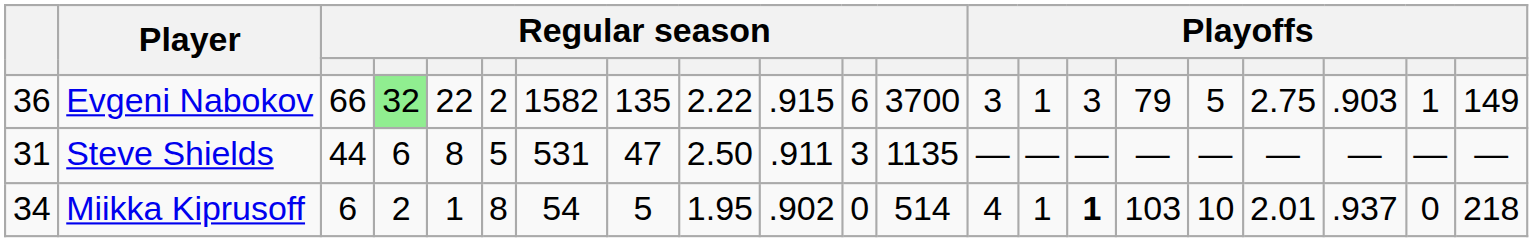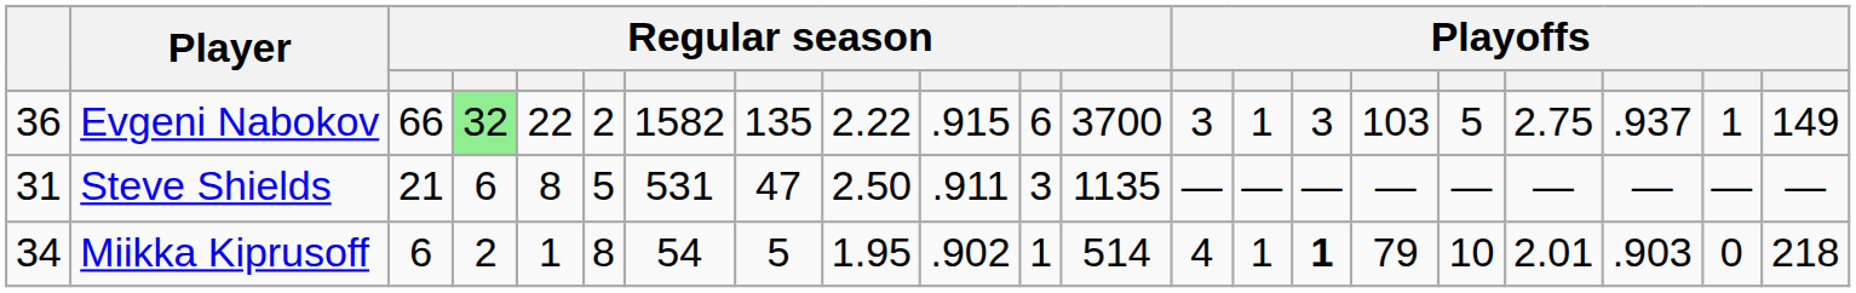Evgeni Nabokov | column 16: 79 -> 103
Evgeni Nabokov | column 19: .903 -> .937
Steve Shields | column 3: 44 -> 21
Miikka Kiprusoff | column 11: 0 -> 1
Miikka Kiprusoff | column 16: 103 -> 79
Miikka Kiprusoff | column 19: .937 -> .903
